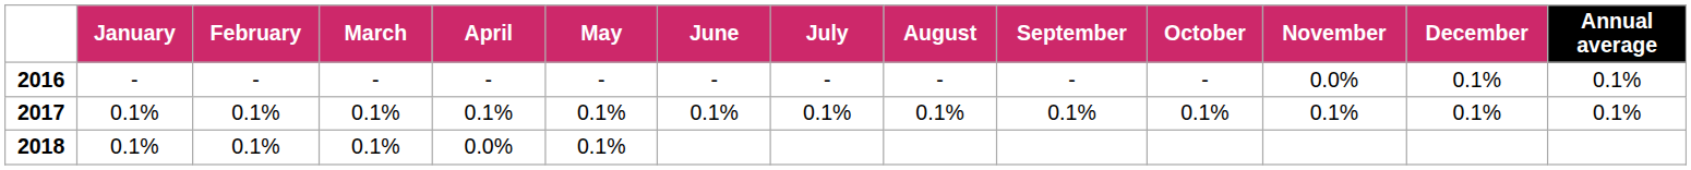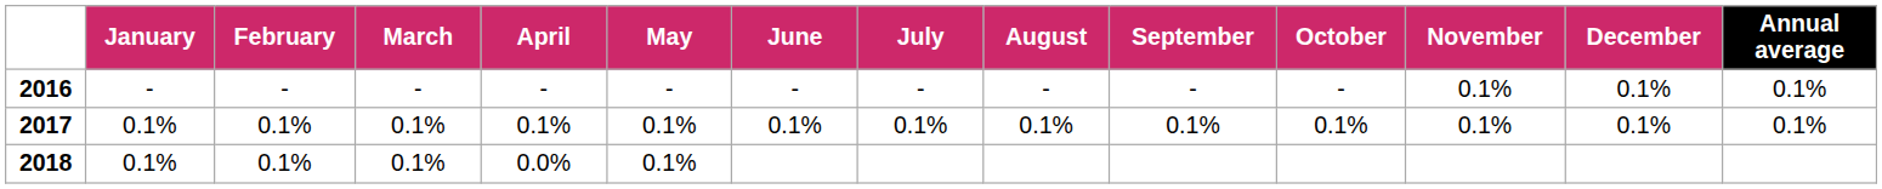2016 | November: 0.0% -> 0.1%
